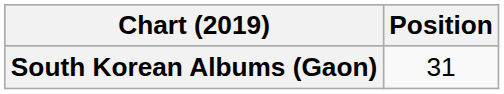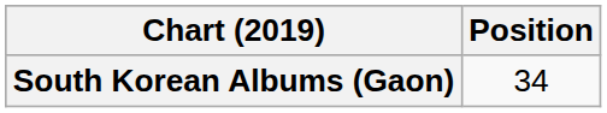South Korean Albums (Gaon) | Position: 31 -> 34
